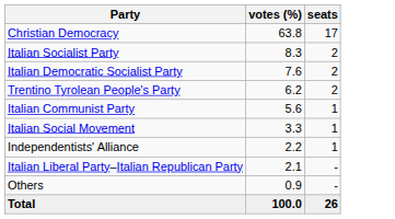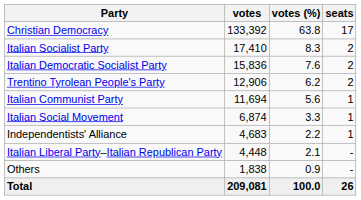+ column: votes | 133,392 | 17,410 | 15,836 | 12,906 | 11,694 | 6,874 | 4,683 | 4,448 | 1,838 | 209,081
